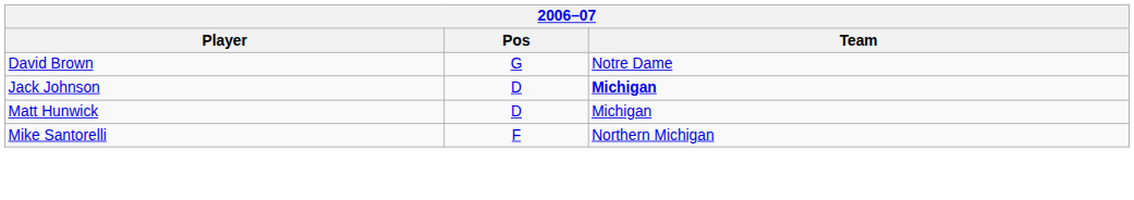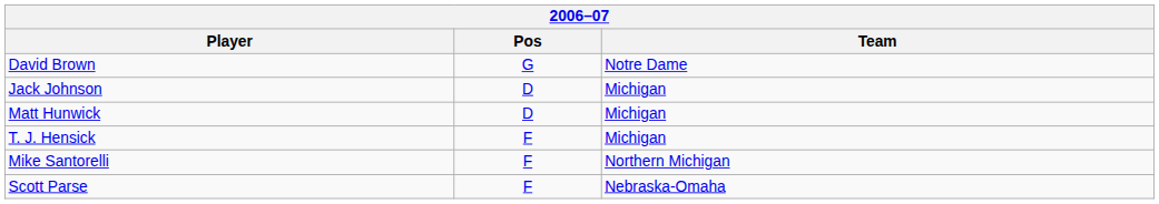Jack Johnson | Team: bold -> normal
+ row: T. J. Hensick | F | Michigan
+ row: Scott Parse | F | Nebraska-Omaha
